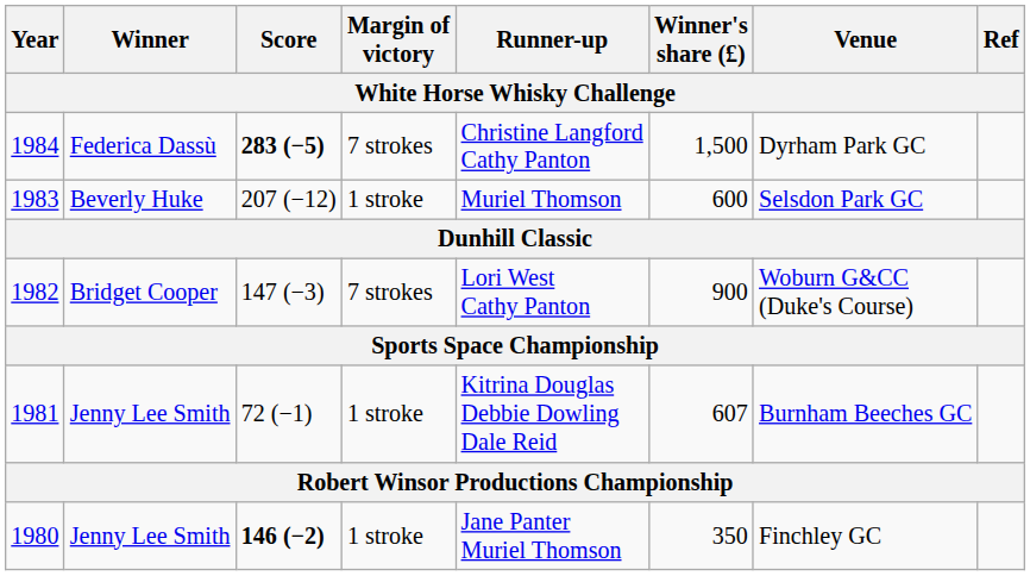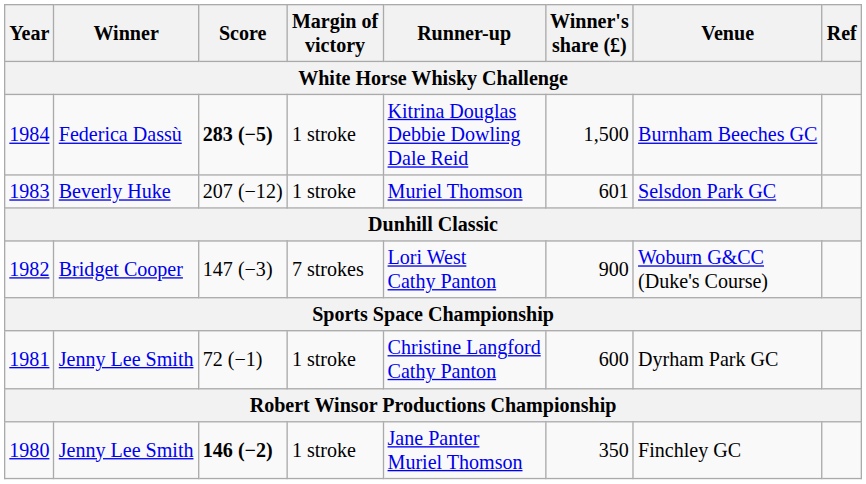1984 | Margin of victory: 7 strokes -> 1 stroke
1984 | Runner-up: Christine Langford Cathy Panton -> Kitrina Douglas Debbie Dowling Dale Reid
1984 | Venue: Dyrham Park GC -> Burnham Beeches GC
1983 | Winner's share (£): 600 -> 601
1981 | Runner-up: Kitrina Douglas Debbie Dowling Dale Reid -> Christine Langford Cathy Panton
1981 | Winner's share (£): 607 -> 600
1981 | Venue: Burnham Beeches GC -> Dyrham Park GC
